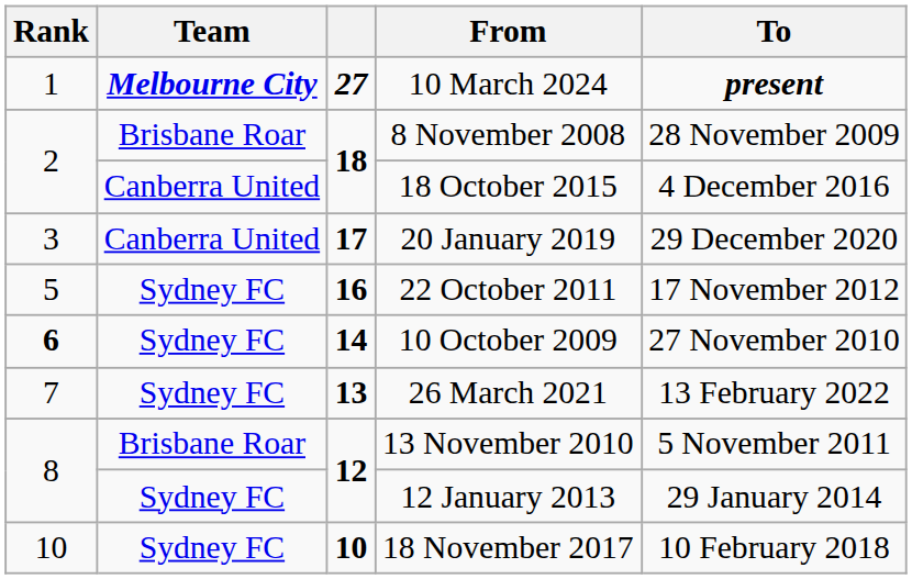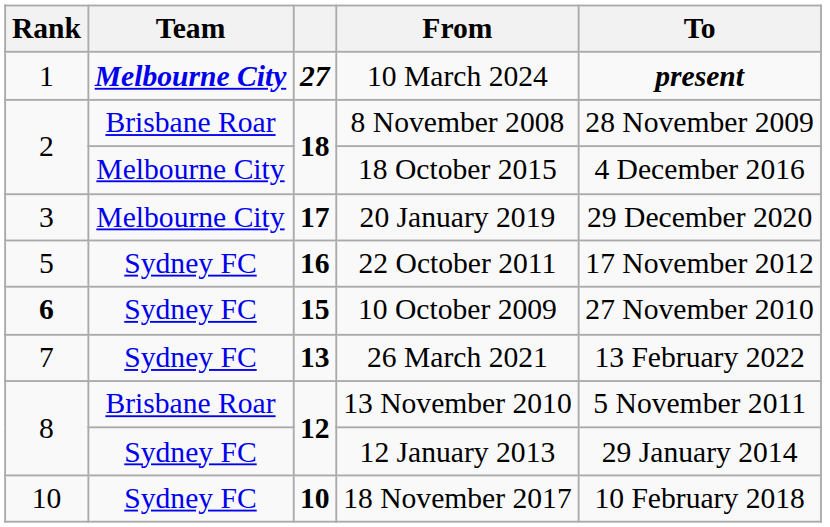18 October 2015 | Team: Canberra United -> Melbourne City
20 January 2019 | Team: Canberra United -> Melbourne City
10 October 2009 | column 3: 14 -> 15
